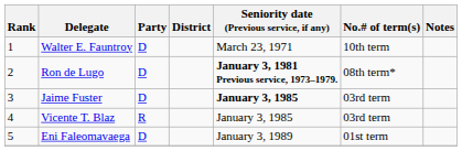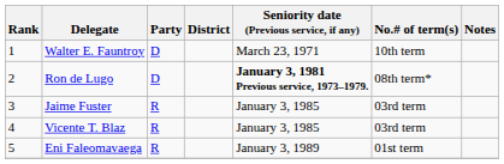Jaime Fuster | Party: D -> R
Jaime Fuster | Seniority date (Previous service, if any): bold -> normal
Eni Faleomavaega | Party: D -> R
